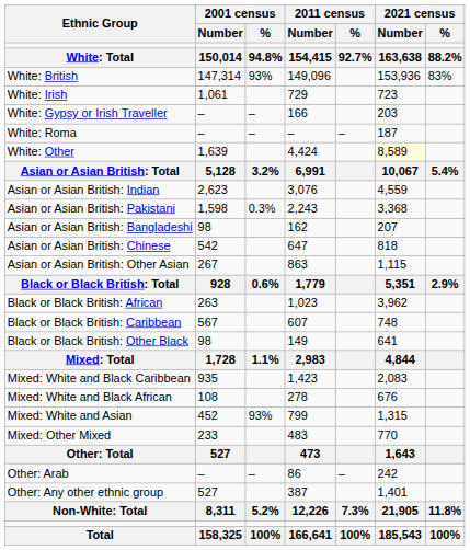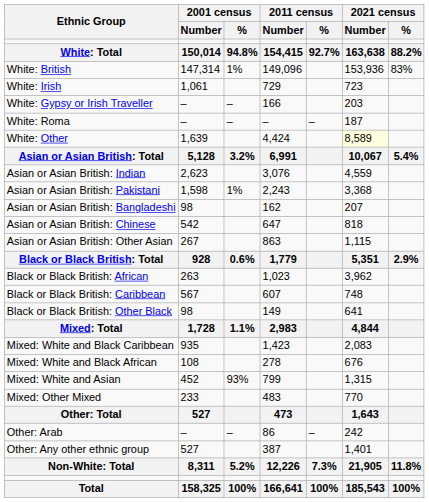White: British | 2001 census / %: 93% -> 1%
Asian or Asian British: Pakistani | 2001 census / %: 0.3% -> 1%
